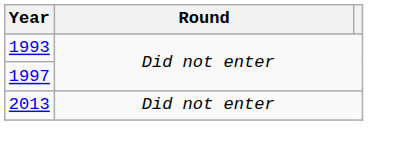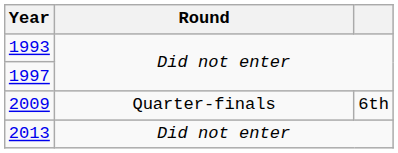+ row: 2009 | Quarter-finals | 6th
